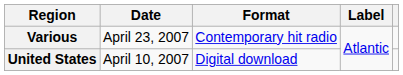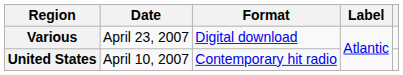Various | Format: Contemporary hit radio -> Digital download
United States | Format: Digital download -> Contemporary hit radio
